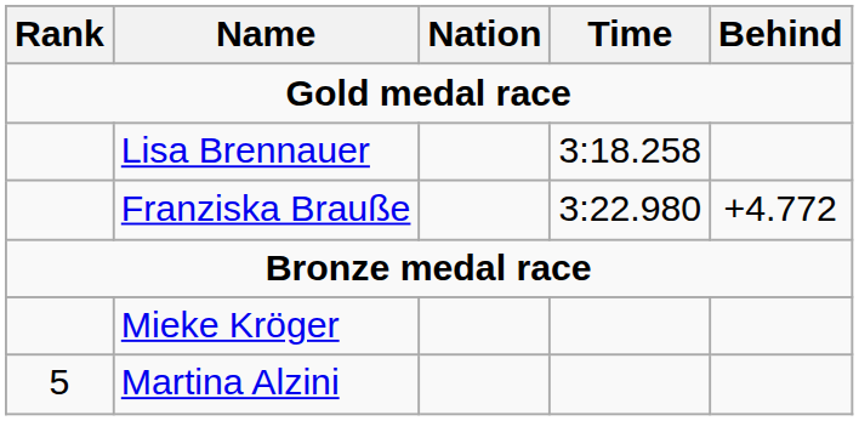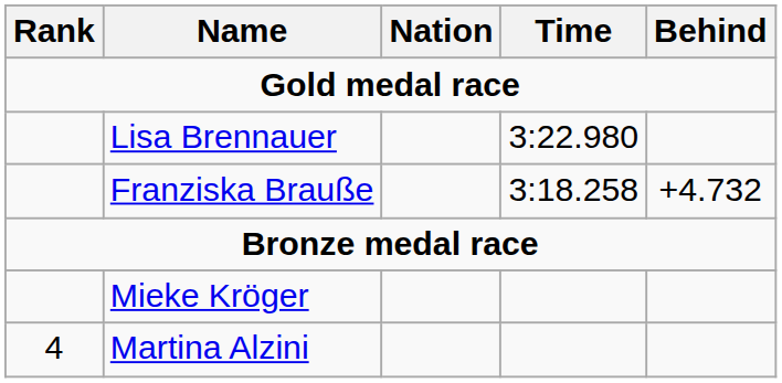Lisa Brennauer | Time: 3:18.258 -> 3:22.980
Franziska Brauße | Time: 3:22.980 -> 3:18.258
Franziska Brauße | Behind: +4.772 -> +4.732
Martina Alzini | Rank: 5 -> 4
